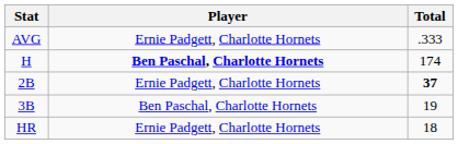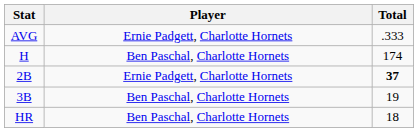H | Player: bold -> normal
HR | Player: Ernie Padgett, Charlotte Hornets -> Ben Paschal, Charlotte Hornets
